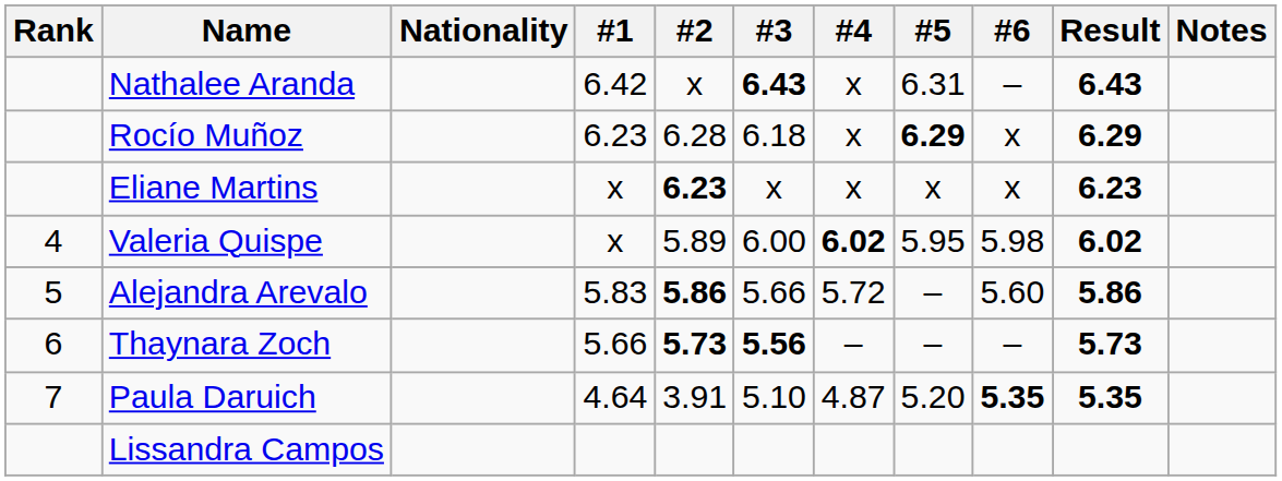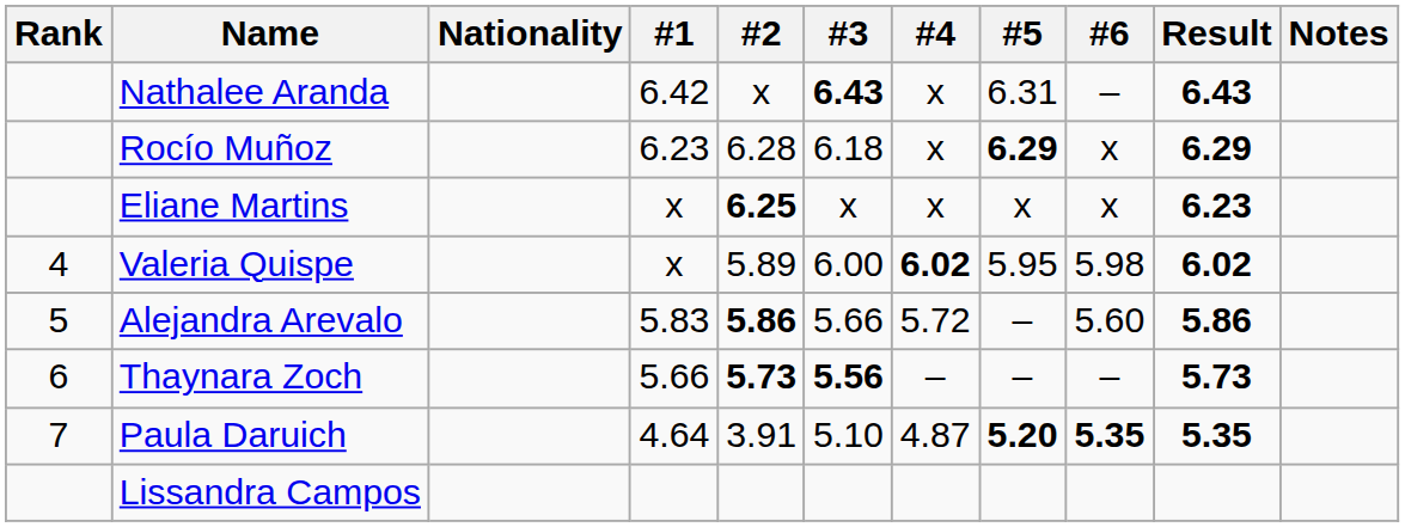Eliane Martins | #2: 6.23 -> 6.25
Paula Daruich | #5: normal -> bold
